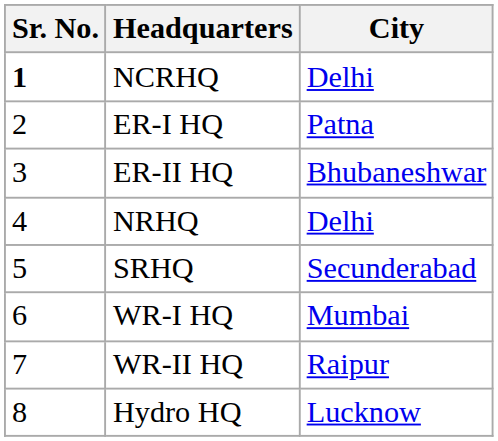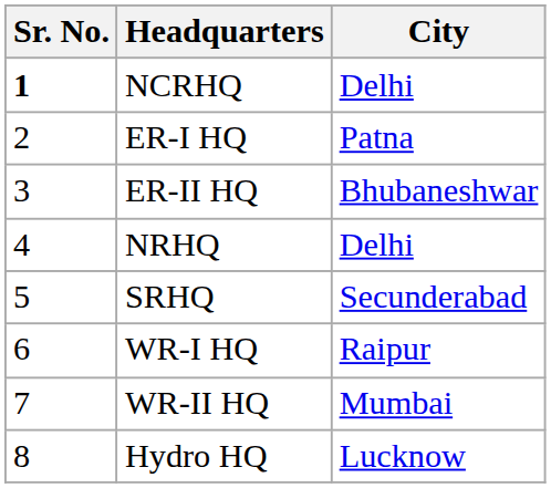WR-I HQ | City: Mumbai -> Raipur
WR-II HQ | City: Raipur -> Mumbai
